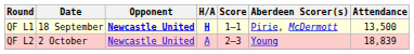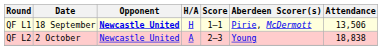QF L1 | H/A: bold -> normal
QF L1 | Attendance: 13,500 -> 13,506
QF L2 | Attendance: 18,839 -> 18,838
